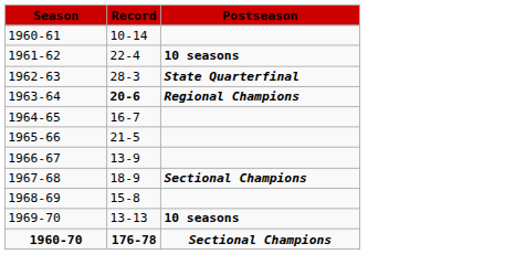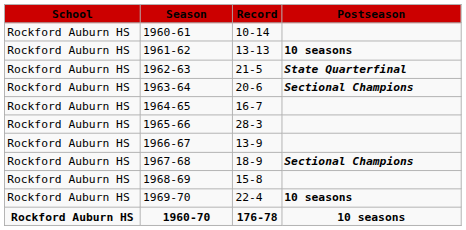+ column: School | Rockford Auburn HS | Rockford Auburn HS | Rockford Auburn HS | Rockford Auburn HS | Rockford Auburn HS | Rockford Auburn HS | Rockford Auburn HS | Rockford Auburn HS | Rockford Auburn HS | Rockford Auburn HS | Rockford Auburn HS
1961-62 | Record: 22-4 -> 13-13
1962-63 | Record: 28-3 -> 21-5
1963-64 | Record: bold -> normal
1963-64 | Postseason: Regional Champions -> Sectional Champions
1965-66 | Record: 21-5 -> 28-3
1969-70 | Record: 13-13 -> 22-4
1960-70 | Postseason: Sectional Champions -> 10 seasons
